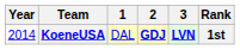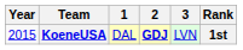KoeneUSA | Year: 2014 -> 2015
KoeneUSA | 3: bold -> normal
